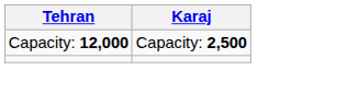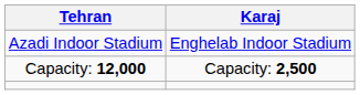+ row: Azadi Indoor Stadium | Enghelab Indoor Stadium
